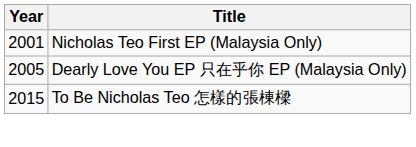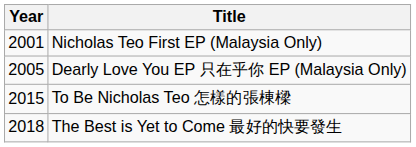+ row: 2018 | The Best is Yet to Come 最好的快要發生
